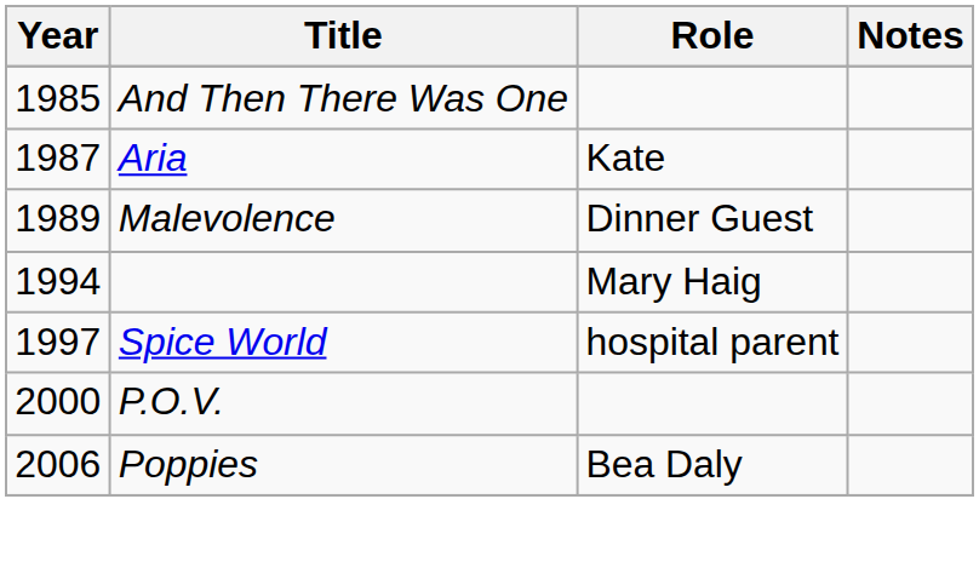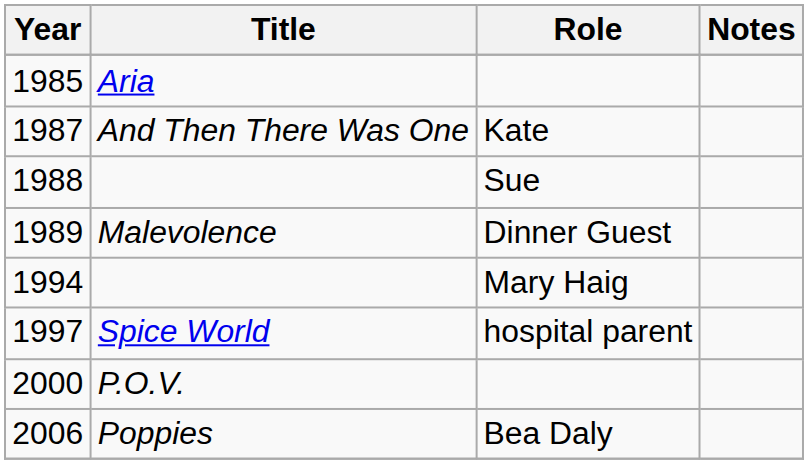1985 | Title: And Then There Was One -> Aria
1987 | Title: Aria -> And Then There Was One
+ row: 1988 | Sue
